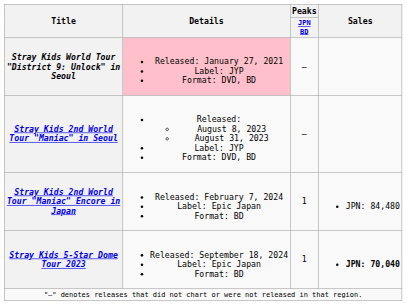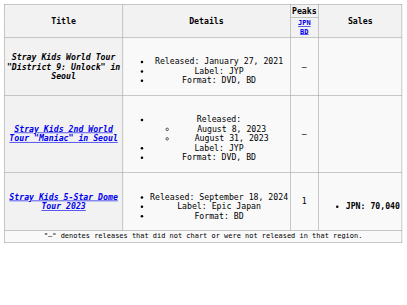Stray Kids World Tour "District 9: Unlock" in Seoul | Details: pink background -> no background
- row: Stray Kids 2nd World Tour "Maniac" Encore in Japan | Released: February 7, 2024 Label: Epic Japan Format: BD | 1 | JPN: 84,480
